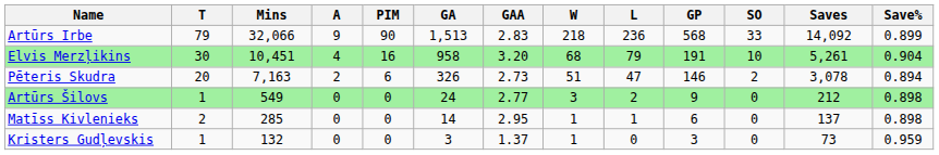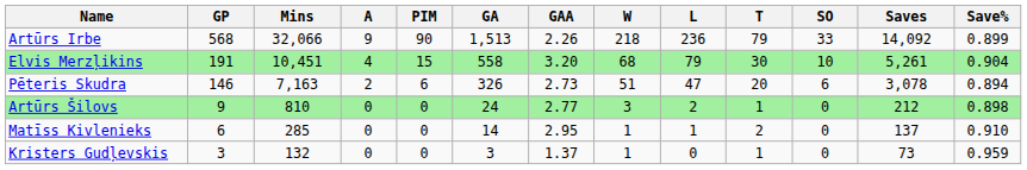columns swapped: GP <-> T
Artūrs Irbe | GAA: 2.83 -> 2.26
Elvis Merzļikins | PIM: 16 -> 15
Elvis Merzļikins | GA: 958 -> 558
Pēteris Skudra | SO: 2 -> 6
Artūrs Šilovs | Mins: 549 -> 810
Matīss Kivlenieks | Save%: 0.898 -> 0.910
